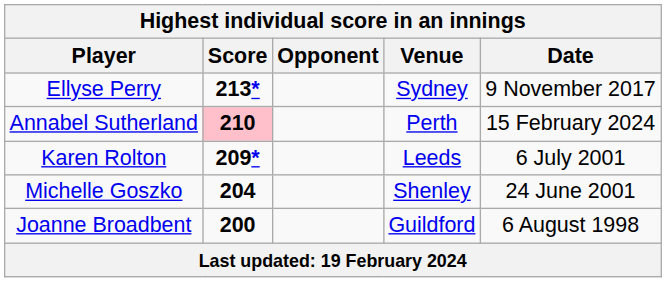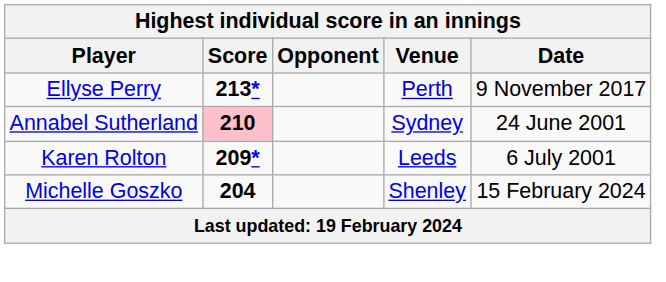Ellyse Perry | Venue: Sydney -> Perth
Annabel Sutherland | Venue: Perth -> Sydney
Annabel Sutherland | Date: 15 February 2024 -> 24 June 2001
Michelle Goszko | Date: 24 June 2001 -> 15 February 2024
- row: Joanne Broadbent | 200 | Guildford | 6 August 1998
